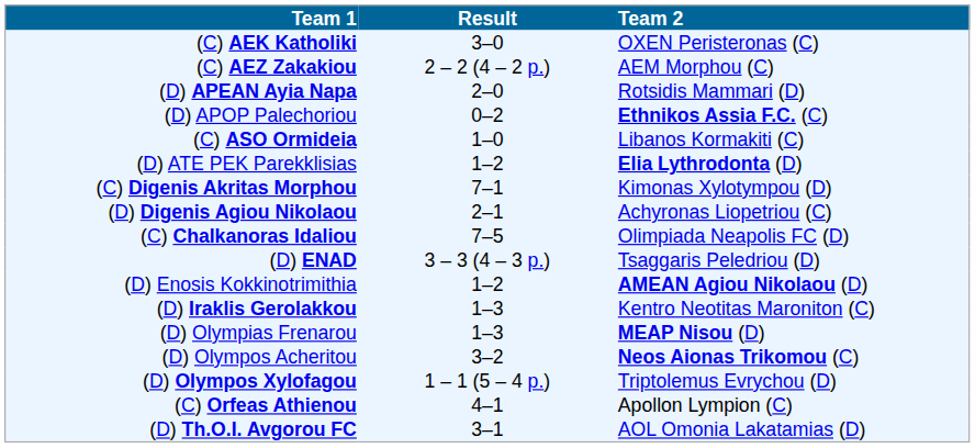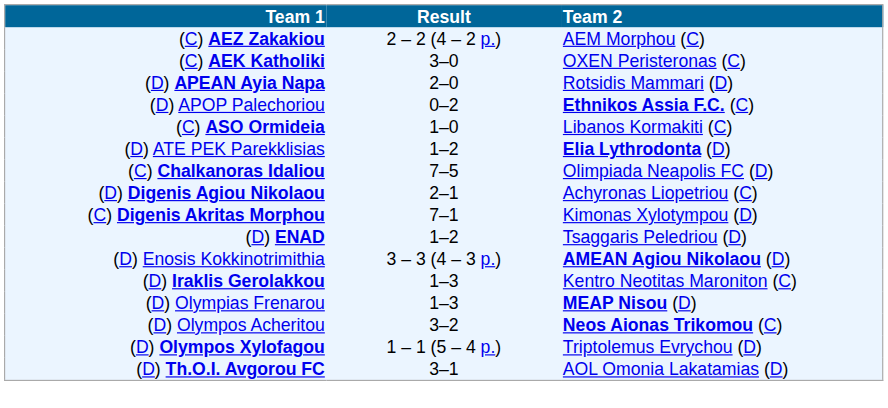rows swapped: (C) AEK Katholiki <-> (C) AEZ Zakakiou
rows swapped: (C) Chalkanoras Idaliou <-> (C) Digenis Akritas Morphou
(D) ENAD | Result: 3 – 3 (4 – 3 p.) -> 1–2
(D) Enosis Kokkinotrimithia | Result: 1–2 -> 3 – 3 (4 – 3 p.)
- row: (C) Orfeas Athienou | 4–1 | Apollon Lympion (C)
